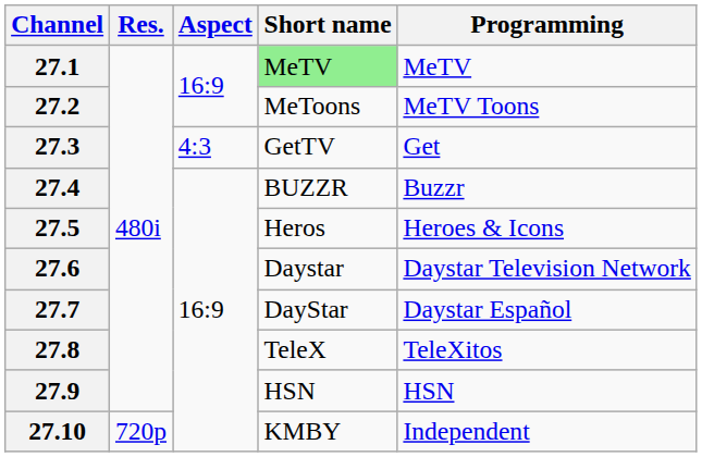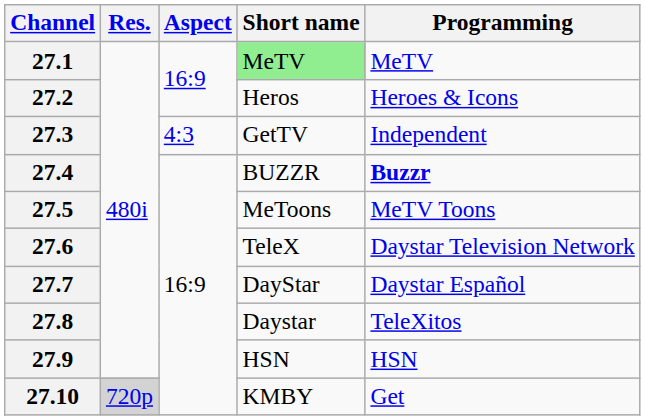27.2 | Short name: MeToons -> Heros
27.2 | Programming: MeTV Toons -> Heroes & Icons
27.3 | Programming: Get -> Independent
27.4 | Programming: normal -> bold
27.5 | Short name: Heros -> MeToons
27.5 | Programming: Heroes & Icons -> MeTV Toons
27.6 | Short name: Daystar -> TeleX
27.8 | Short name: TeleX -> Daystar
27.10 | Res.: no background -> lightgrey background
27.10 | Programming: Independent -> Get
